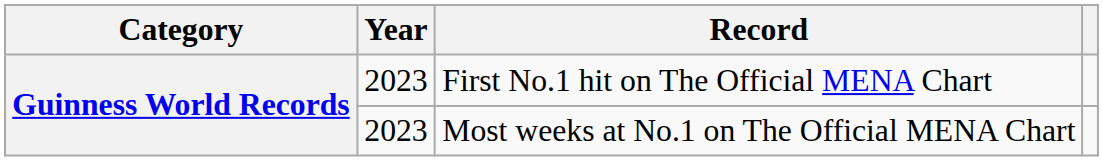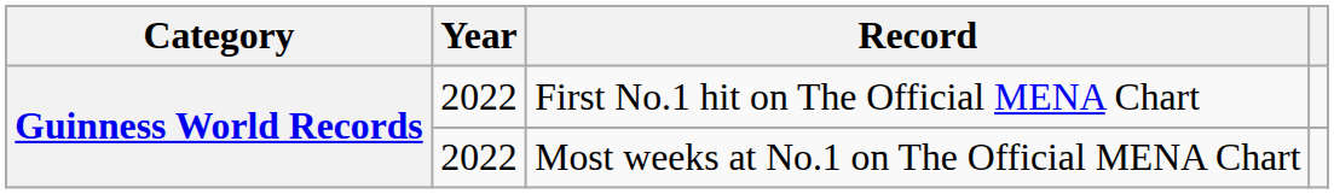First No.1 hit on The Official MENA Chart | Year: 2023 -> 2022
Most weeks at No.1 on The Official MENA Chart | Year: 2023 -> 2022
